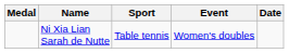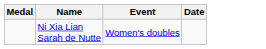- column: Sport | Table tennis
